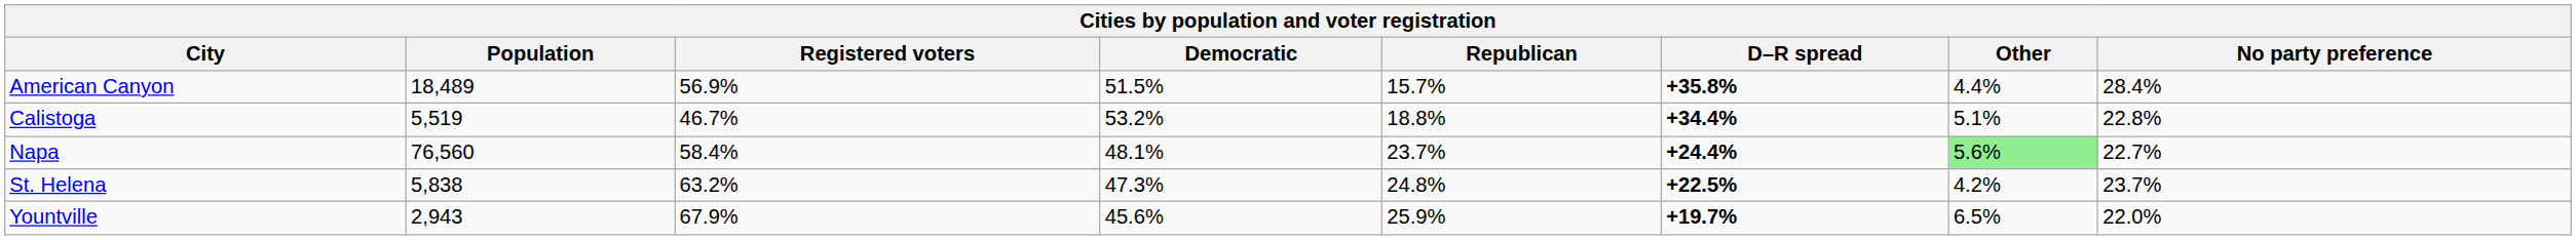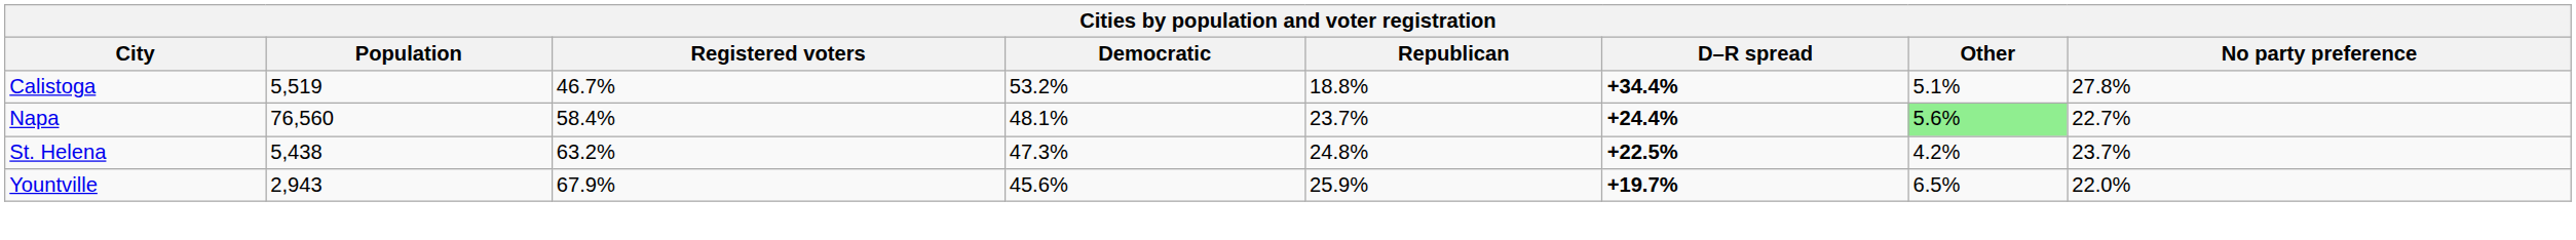- row: American Canyon | 18,489 | 56.9% | 51.5% | 15.7% | +35.8% | 4.4% | 28.4%
Calistoga | No party preference: 22.8% -> 27.8%
St. Helena | Population: 5,838 -> 5,438
